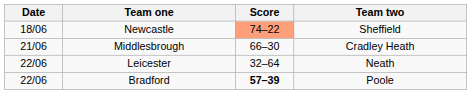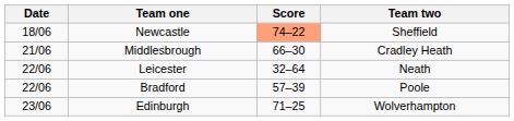Bradford | Score: bold -> normal
+ row: 23/06 | Edinburgh | 71–25 | Wolverhampton
